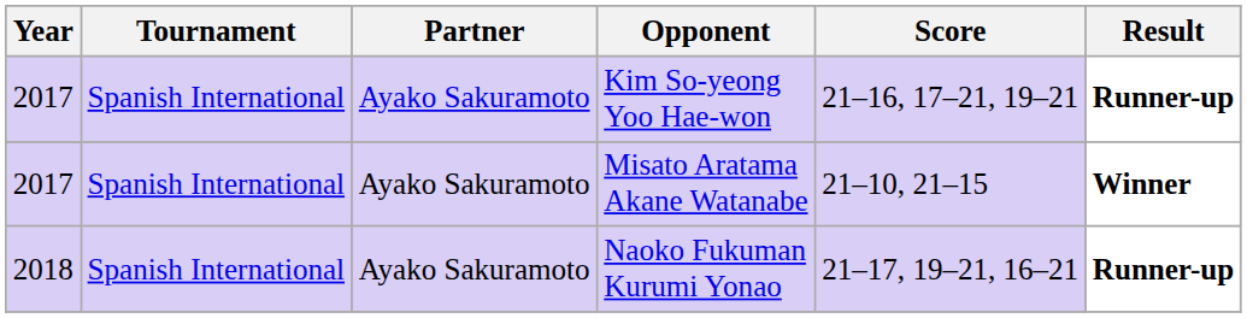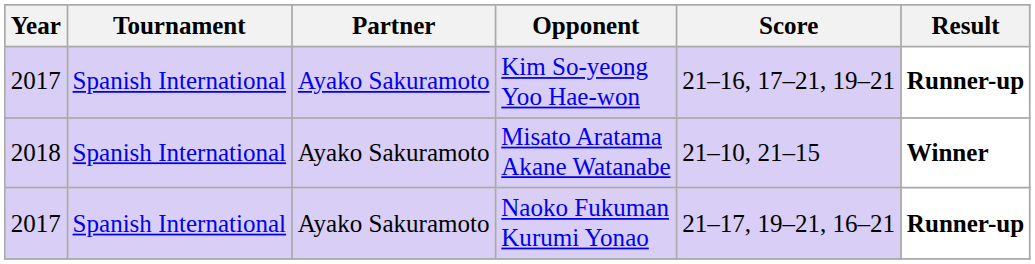Misato Aratama Akane Watanabe | Year: 2017 -> 2018
Naoko Fukuman Kurumi Yonao | Year: 2018 -> 2017
